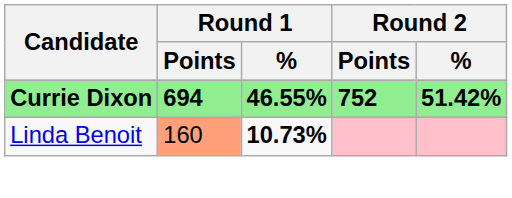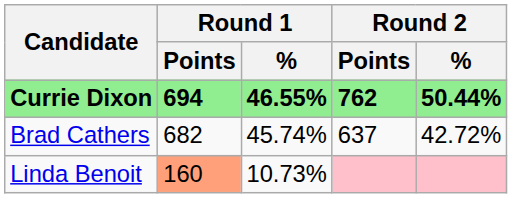Currie Dixon | Round 2 / Points: 752 -> 762
Currie Dixon | Round 2 / %: 51.42% -> 50.44%
+ row: Brad Cathers | 682 | 45.74% | 637 | 42.72%
Linda Benoit | Round 1 / %: bold -> normal
